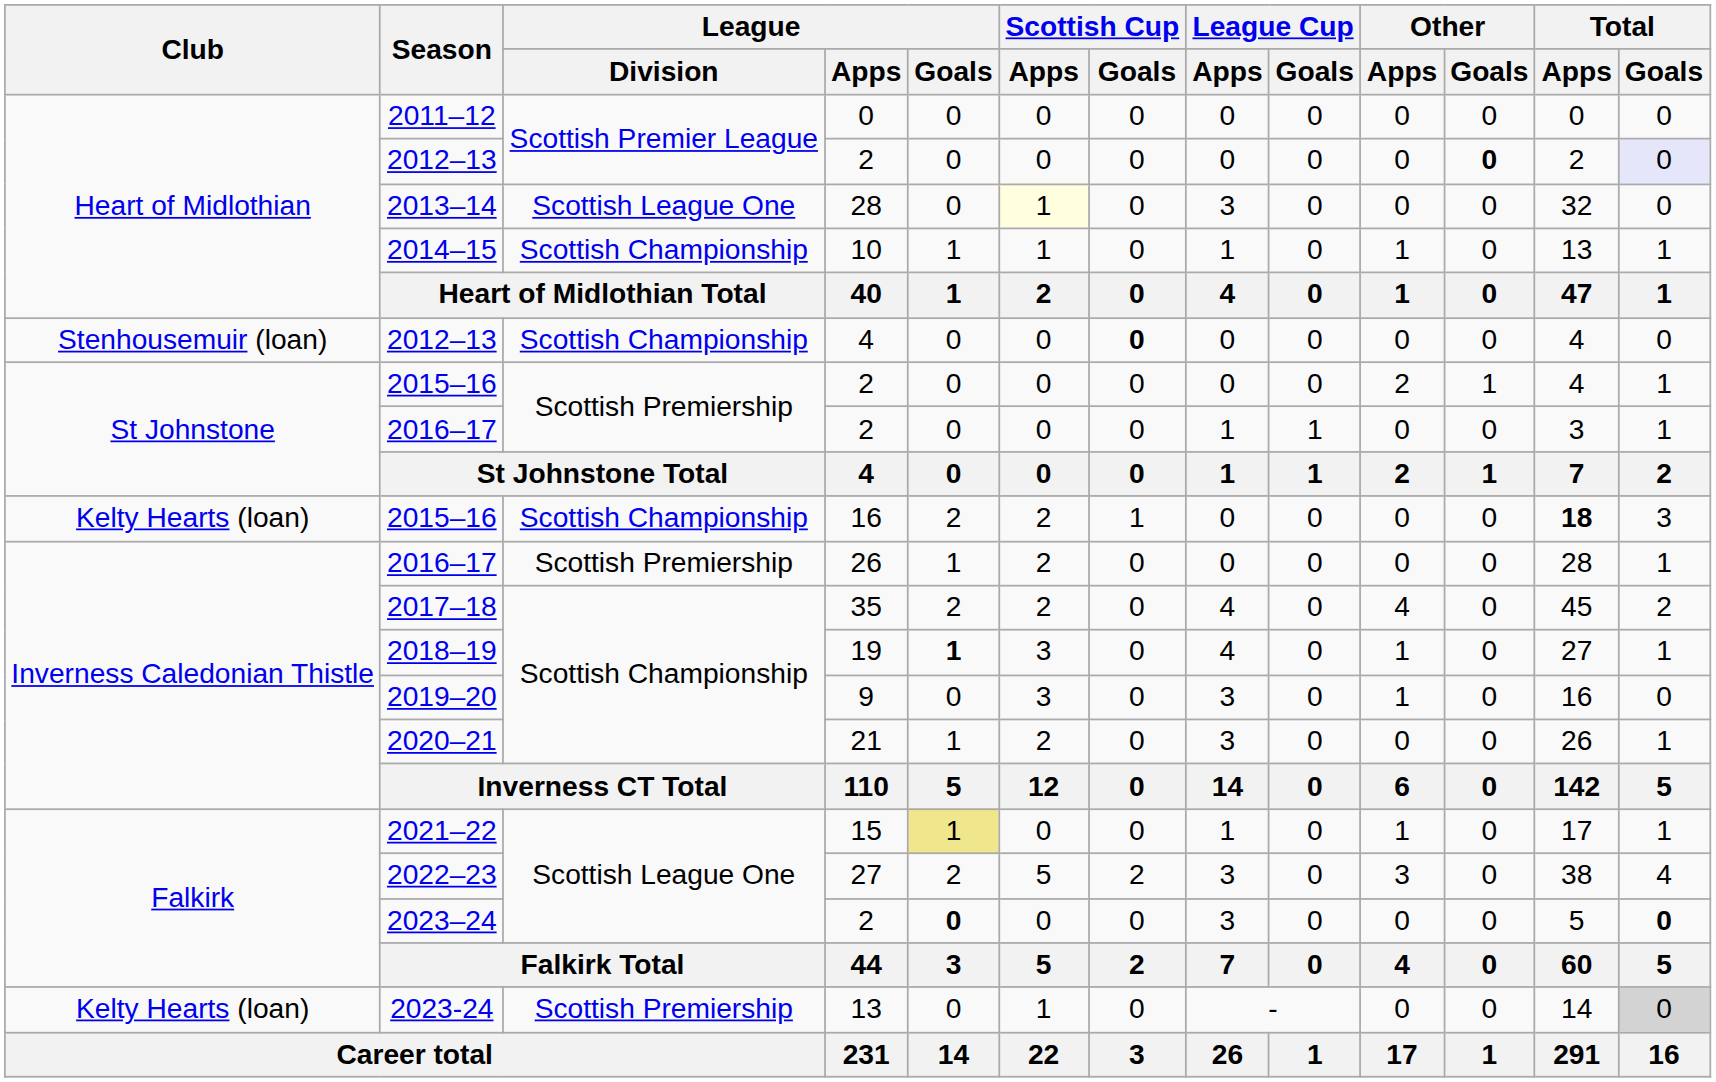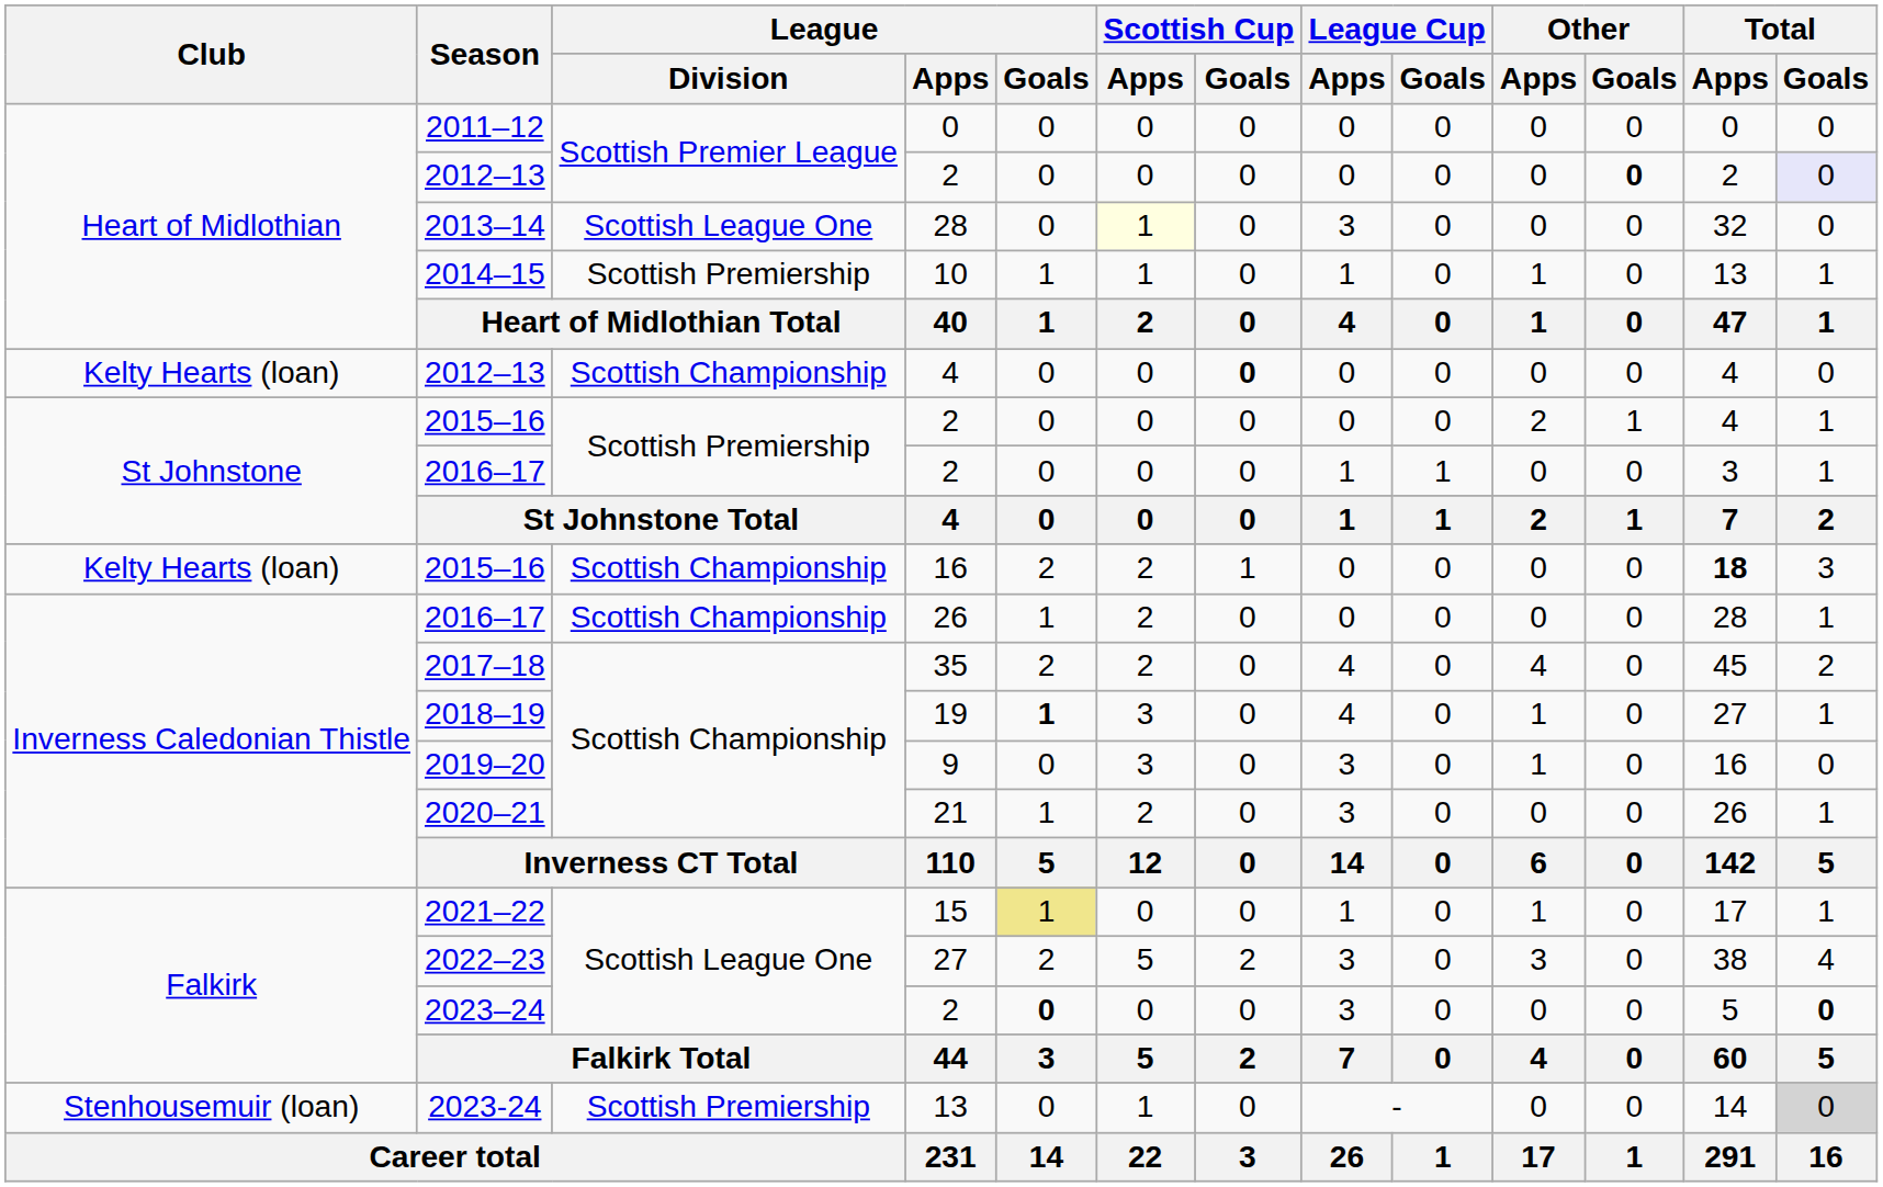2014–15 | League / Division: Scottish Championship -> Scottish Premiership
2012–13 / 4 | Club: Stenhousemuir (loan) -> Kelty Hearts (loan)
2016–17 / 26 | League / Division: Scottish Premiership -> Scottish Championship
2023-24 | Club: Kelty Hearts (loan) -> Stenhousemuir (loan)
